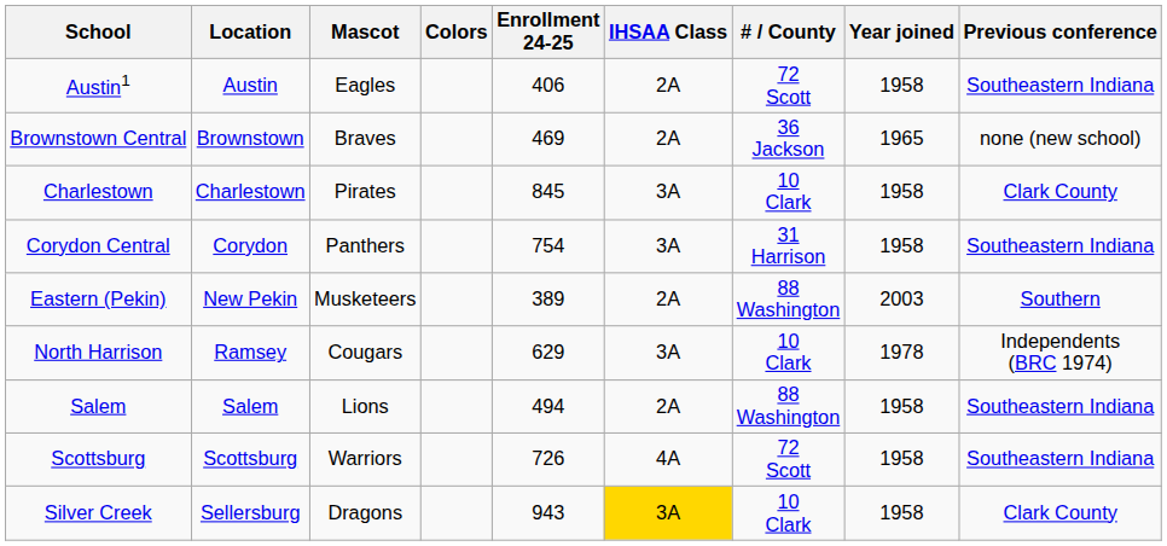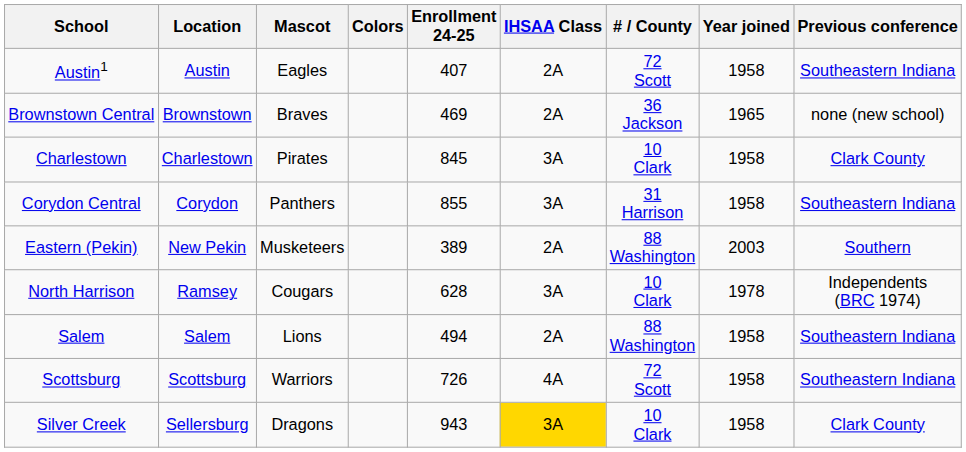Austin1 | Enrollment 24-25: 406 -> 407
Corydon Central | Enrollment 24-25: 754 -> 855
North Harrison | Enrollment 24-25: 629 -> 628
